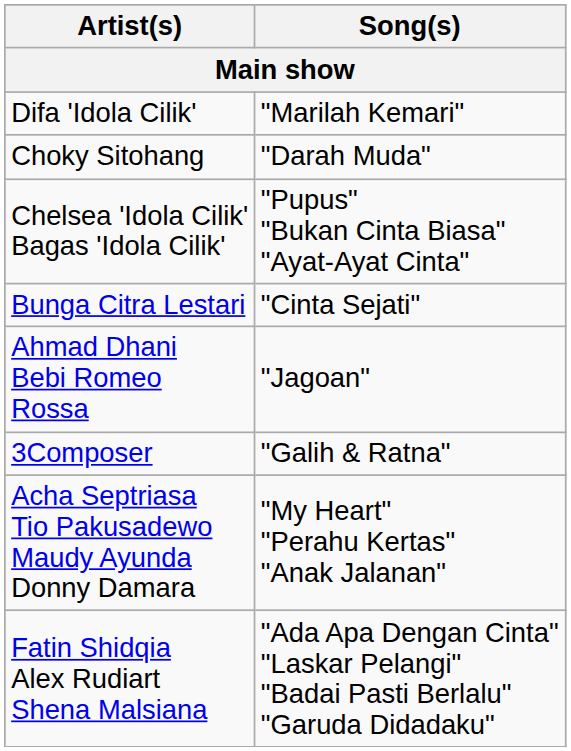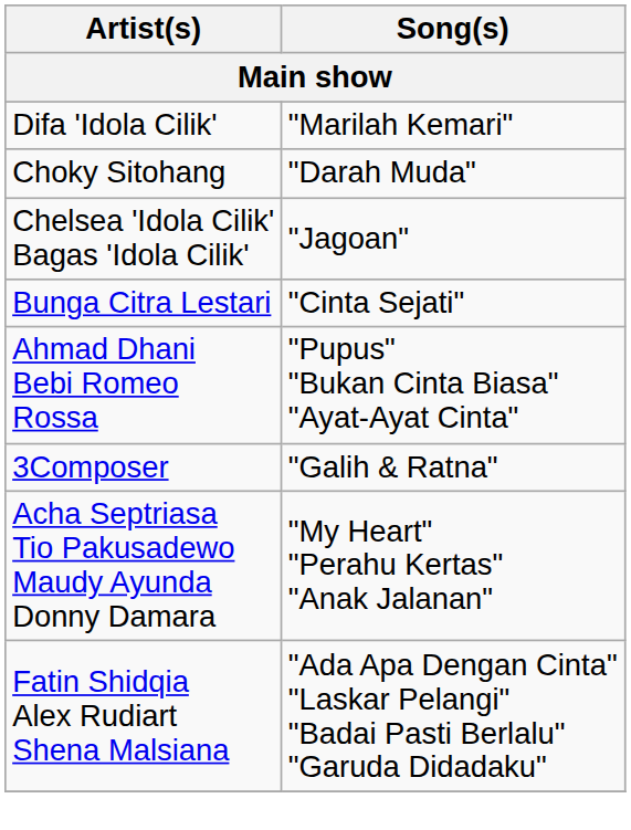Chelsea 'Idola Cilik' Bagas 'Idola Cilik' | Song(s): "Pupus" "Bukan Cinta Biasa" "Ayat-Ayat Cinta" -> "Jagoan"
Ahmad Dhani Bebi Romeo Rossa | Song(s): "Jagoan" -> "Pupus" "Bukan Cinta Biasa" "Ayat-Ayat Cinta"
